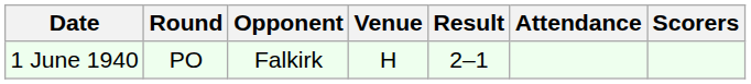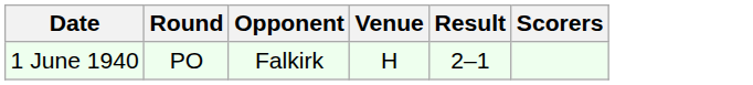- column: Attendance
